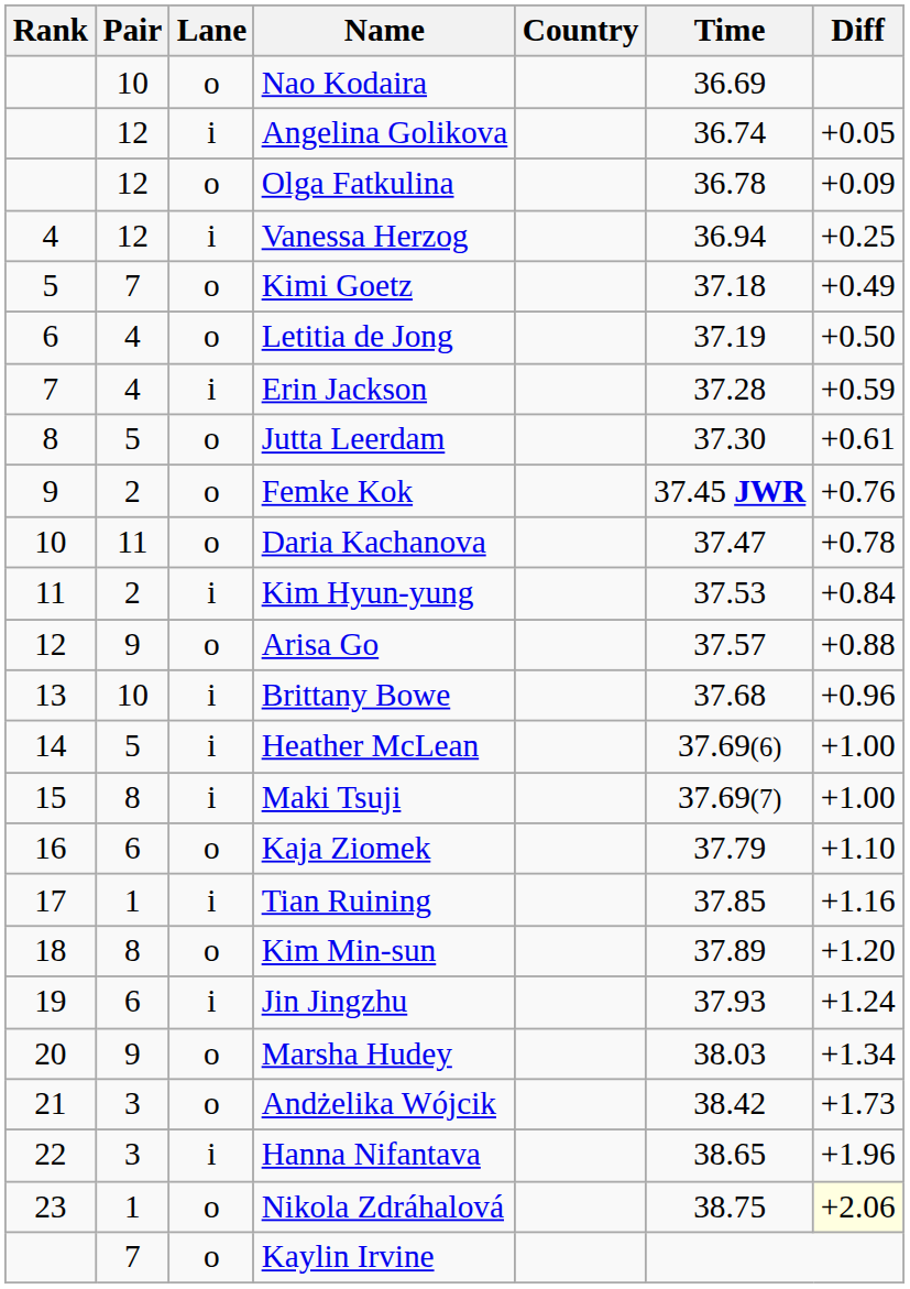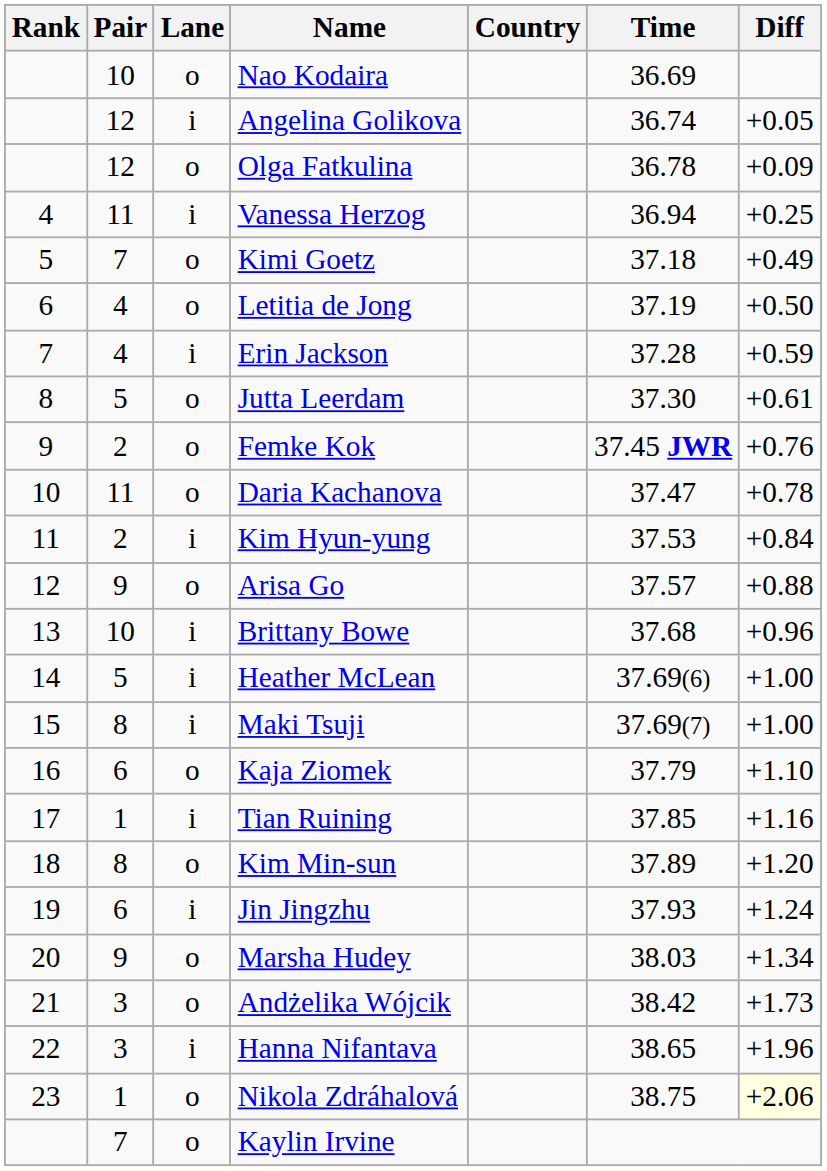Vanessa Herzog | Pair: 12 -> 11
